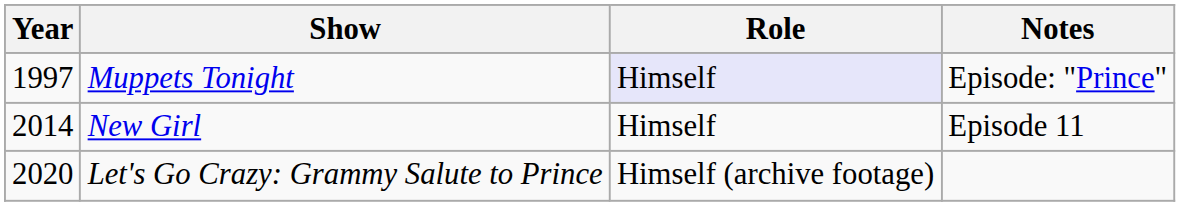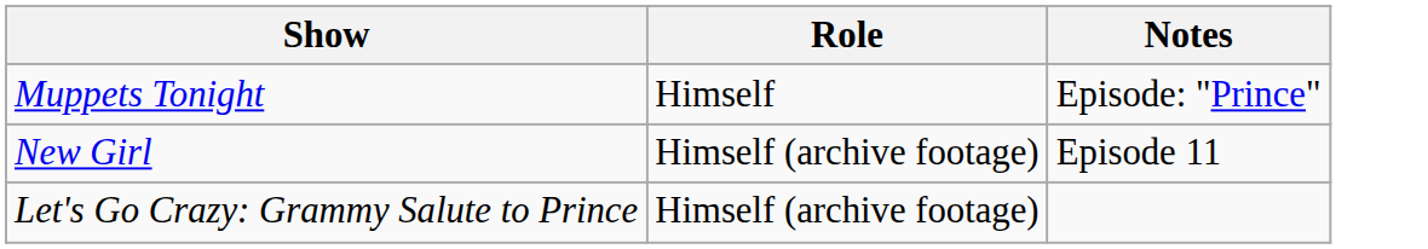- column: Year | 1997 | 2014 | 2020
Muppets Tonight | Role: lavender background -> no background
New Girl | Role: Himself -> Himself (archive footage)
